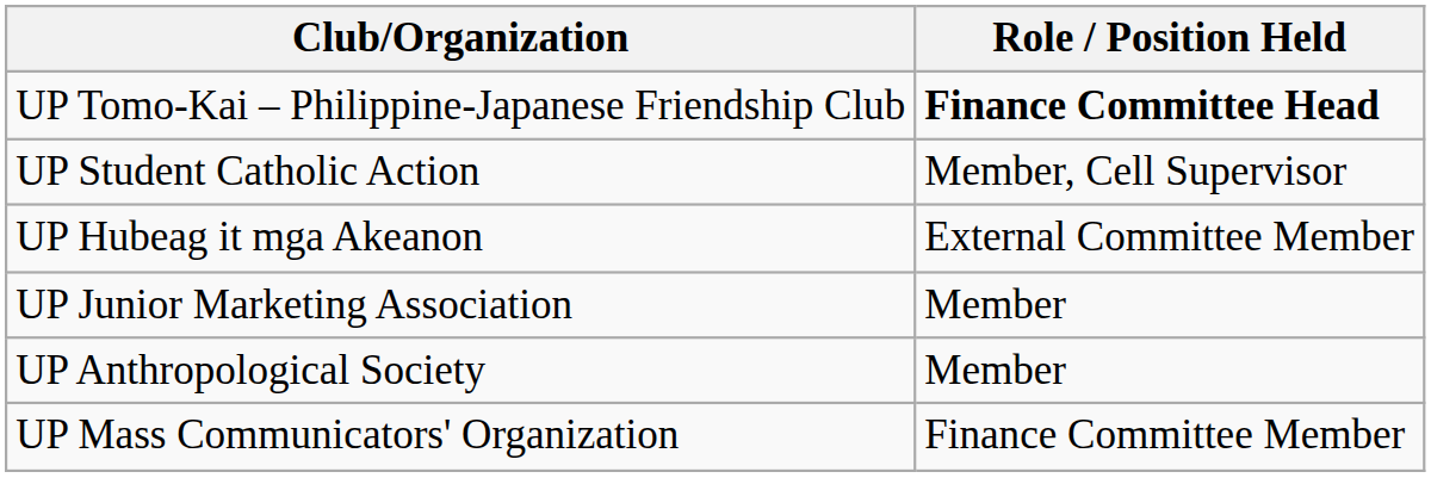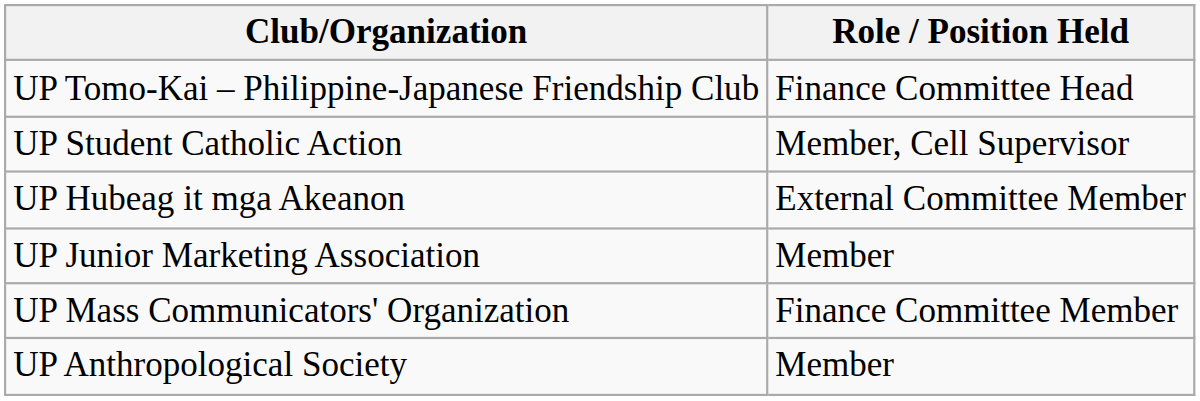UP Tomo-Kai – Philippine-Japanese Friendship Club | Role / Position Held: bold -> normal
rows swapped: UP Mass Communicators' Organization <-> UP Anthropological Society
